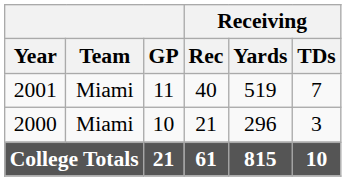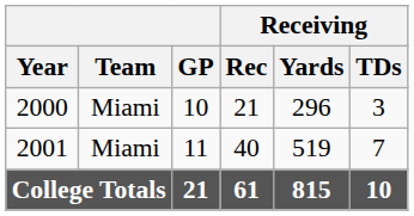rows swapped: 2000 <-> 2001
